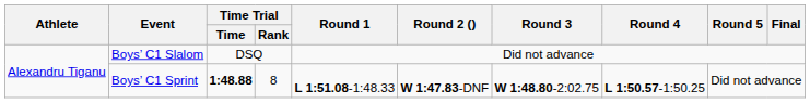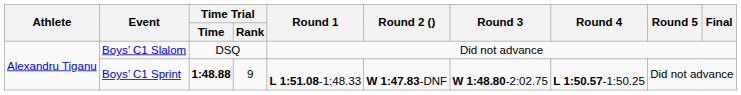Boys’ C1 Sprint | Time Trial / Rank: 8 -> 9
